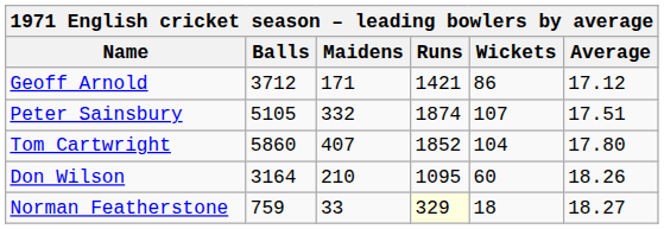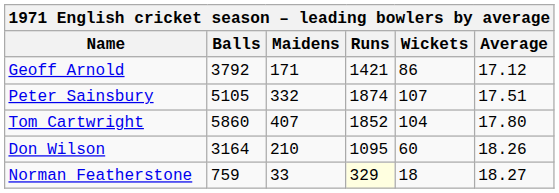Geoff Arnold | Balls: 3712 -> 3792
